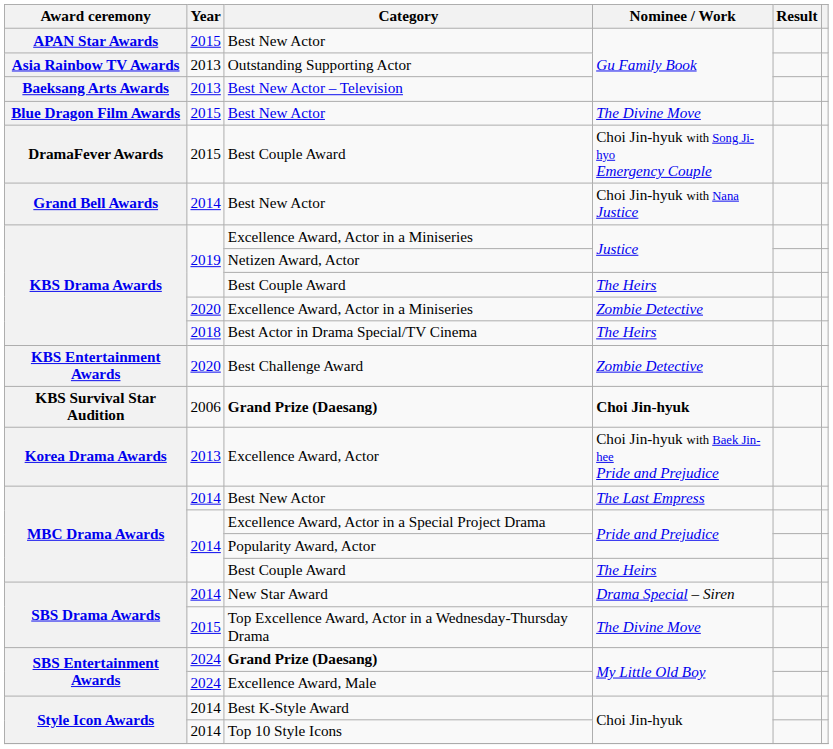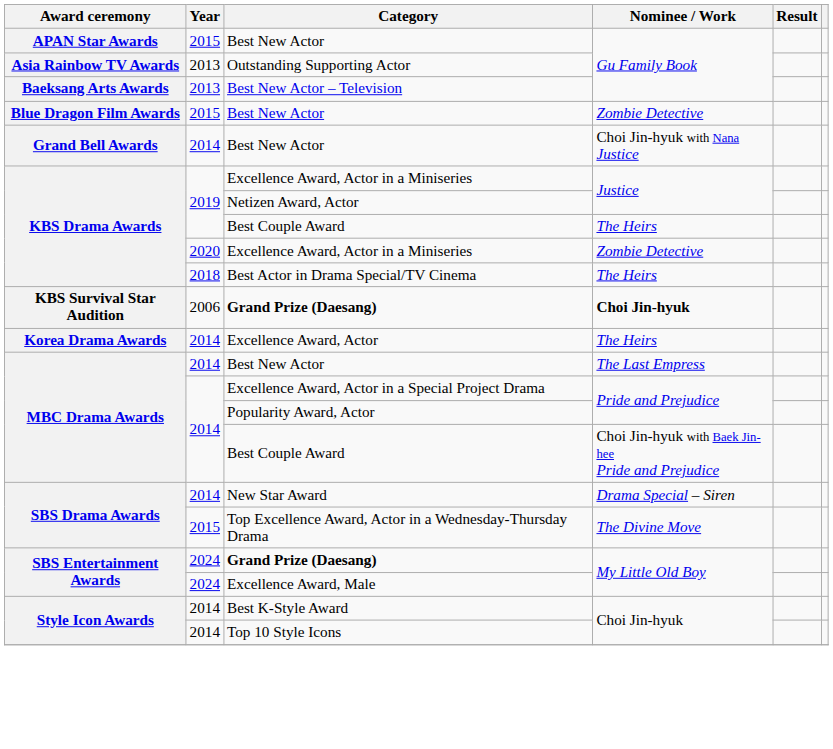Blue Dragon Film Awards / Best New Actor | Nominee / Work: The Divine Move -> Zombie Detective
- row: DramaFever Awards | 2015 | Best Couple Award | Choi Jin-hyuk with Song Ji-hyo Emergency Couple
- row: KBS Entertainment Awards | 2020 | Best Challenge Award | Zombie Detective
Excellence Award, Actor | Year: 2013 -> 2014
Excellence Award, Actor | Nominee / Work: Choi Jin-hyuk with Baek Jin-hee Pride and Prejudice -> The Heirs
MBC Drama Awards / Best Couple Award | Nominee / Work: The Heirs -> Choi Jin-hyuk with Baek Jin-hee Pride and Prejudice
